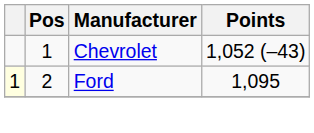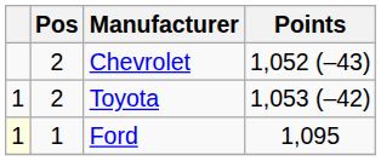Chevrolet | Pos: 1 -> 2
+ row: 1 | 2 | Toyota | 1,053 (–42)
Ford | Pos: 2 -> 1
